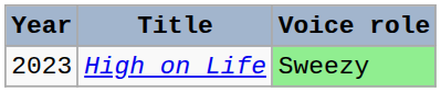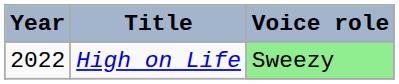High on Life | Year: 2023 -> 2022
